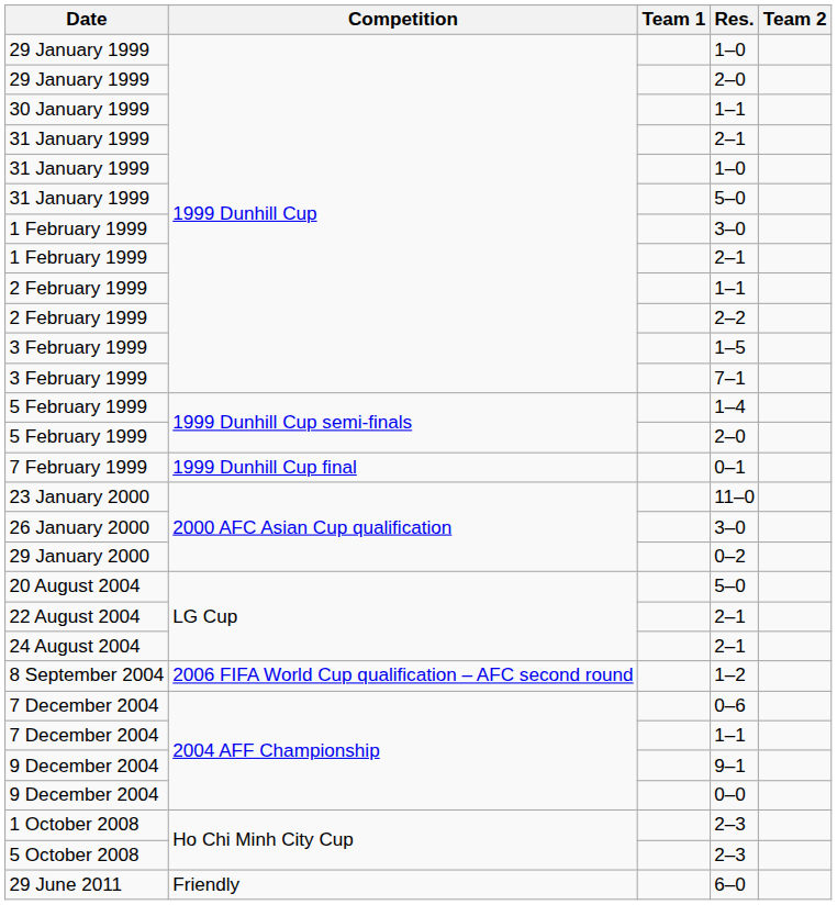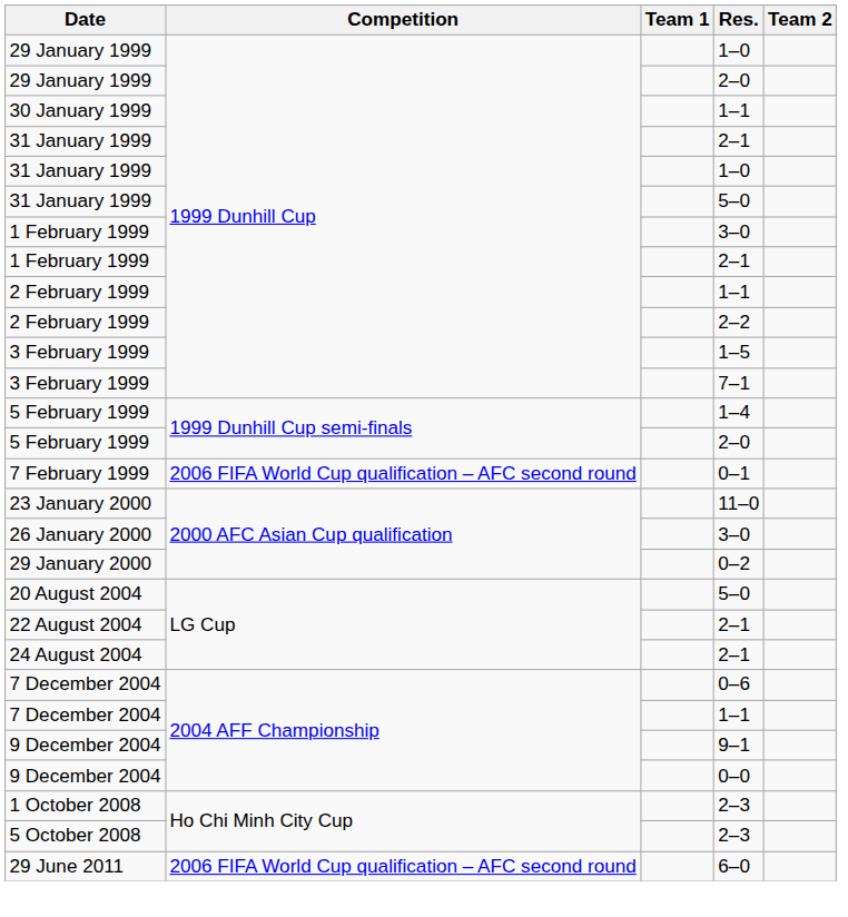7 February 1999 | Competition: 1999 Dunhill Cup final -> 2006 FIFA World Cup qualification – AFC second round
- row: 8 September 2004 | 2006 FIFA World Cup qualification – AFC second round | 1–2
29 June 2011 | Competition: Friendly -> 2006 FIFA World Cup qualification – AFC second round
